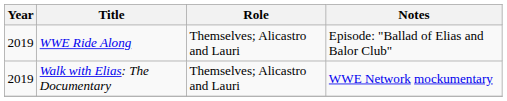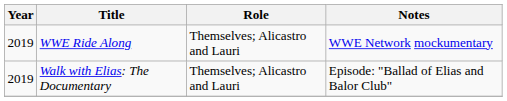WWE Ride Along | Notes: Episode: "Ballad of Elias and Balor Club" -> WWE Network mockumentary
Walk with Elias: The Documentary | Notes: WWE Network mockumentary -> Episode: "Ballad of Elias and Balor Club"
